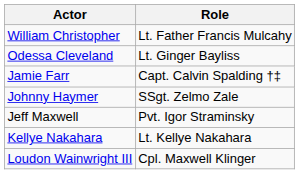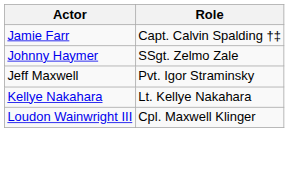- row: William Christopher | Lt. Father Francis Mulcahy
- row: Odessa Cleveland | Lt. Ginger Bayliss
